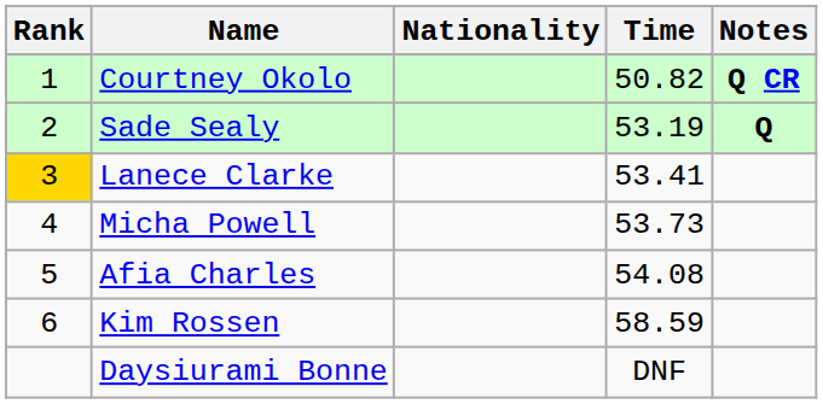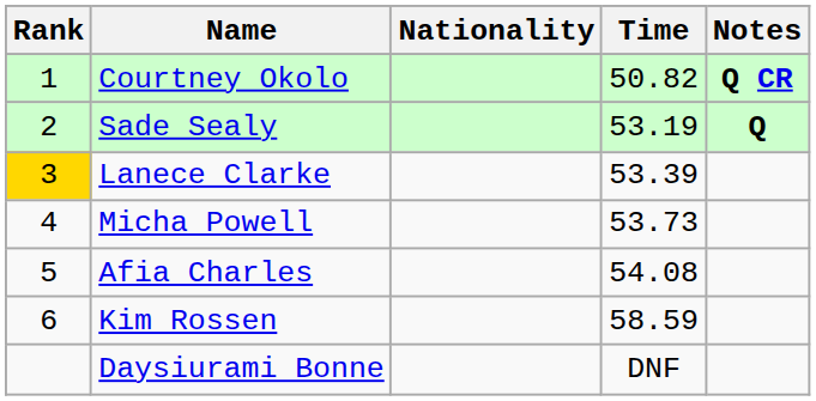Lanece Clarke | Time: 53.41 -> 53.39
